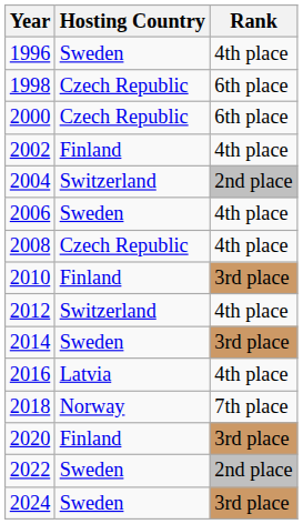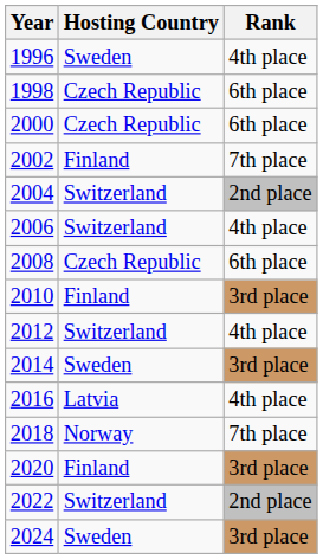2002 | Rank: 4th place -> 7th place
2006 | Hosting Country: Sweden -> Switzerland
2008 | Rank: 4th place -> 6th place
2022 | Hosting Country: Sweden -> Switzerland
